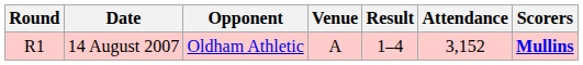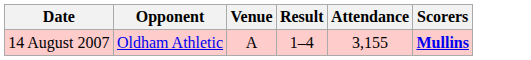- column: Round | R1
14 August 2007 | Attendance: 3,152 -> 3,155
